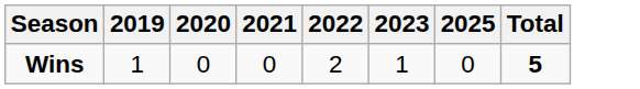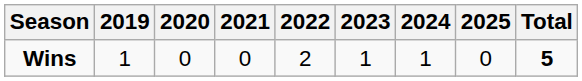+ column: 2024 | 1
